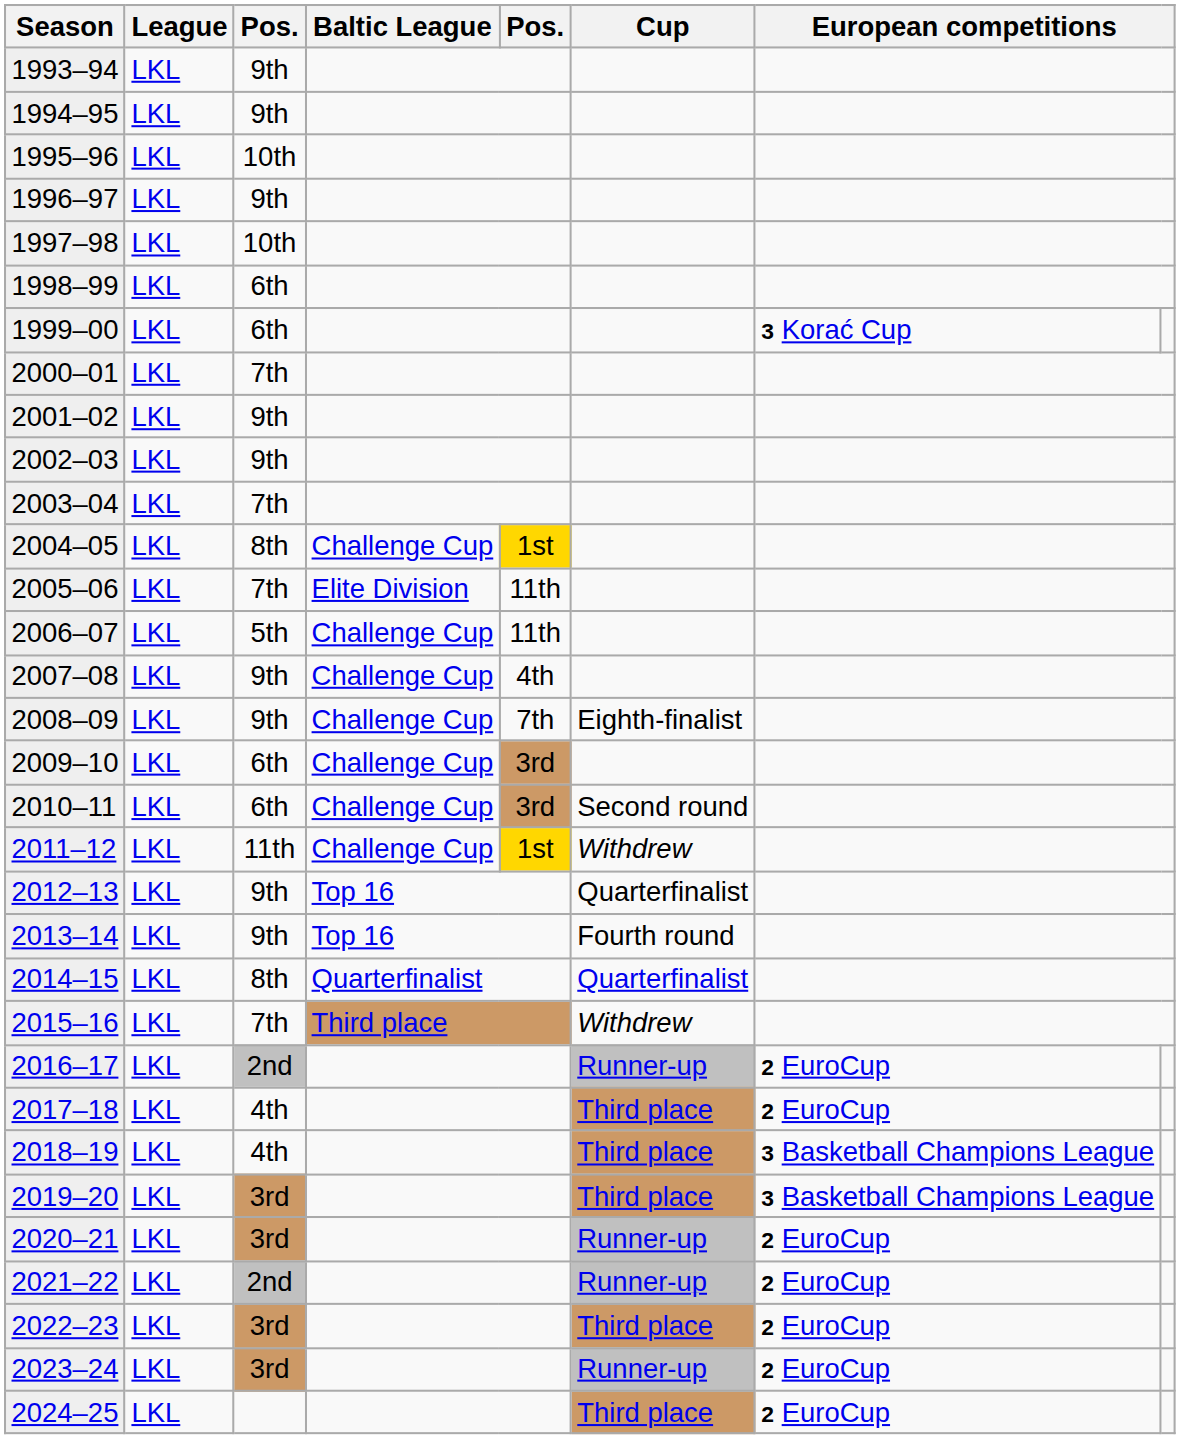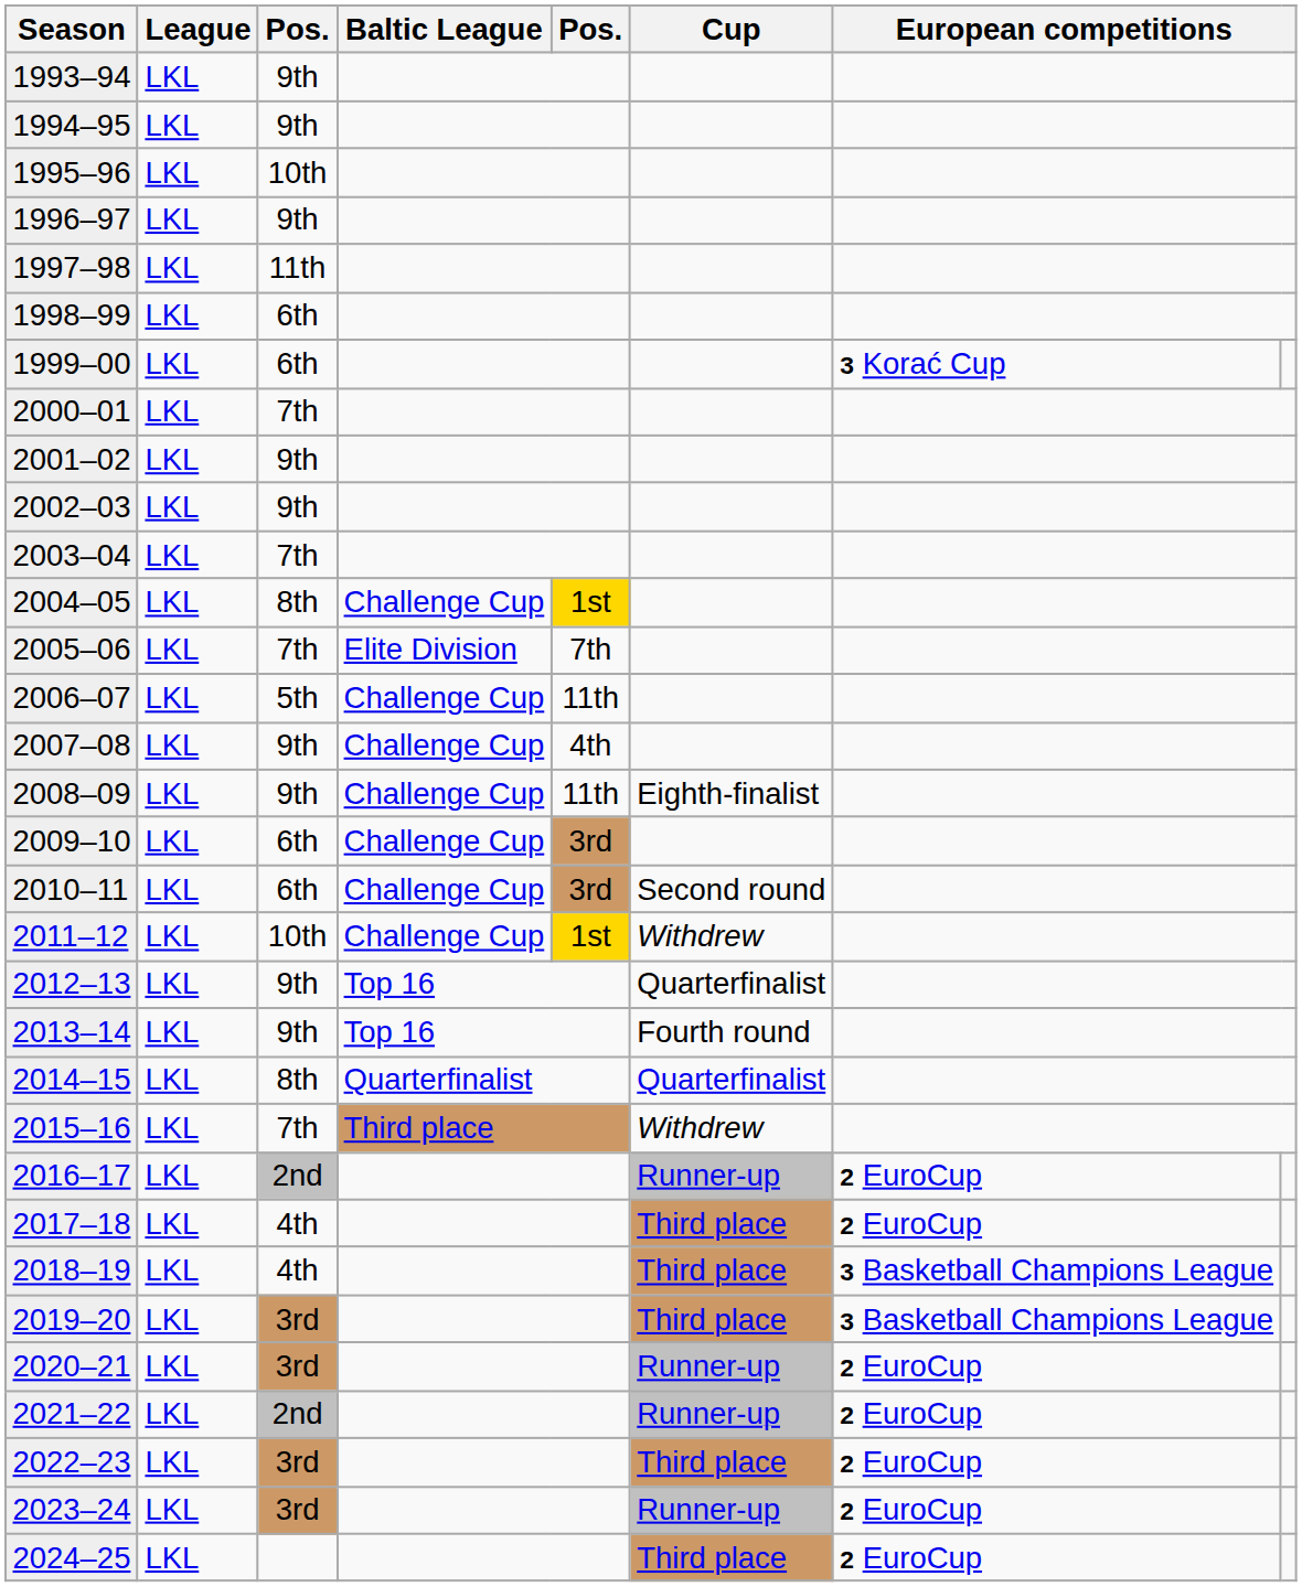1997–98 | column 3: 10th -> 11th
2005–06 | column 5: 11th -> 7th
2008–09 | column 5: 7th -> 11th
2011–12 | column 3: 11th -> 10th
